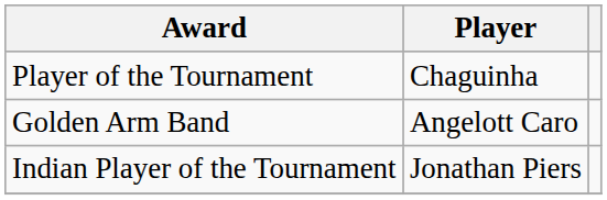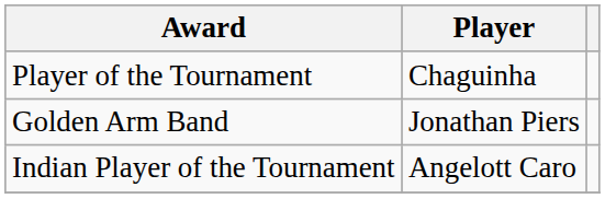Golden Arm Band | Player: Angelott Caro -> Jonathan Piers
Indian Player of the Tournament | Player: Jonathan Piers -> Angelott Caro
